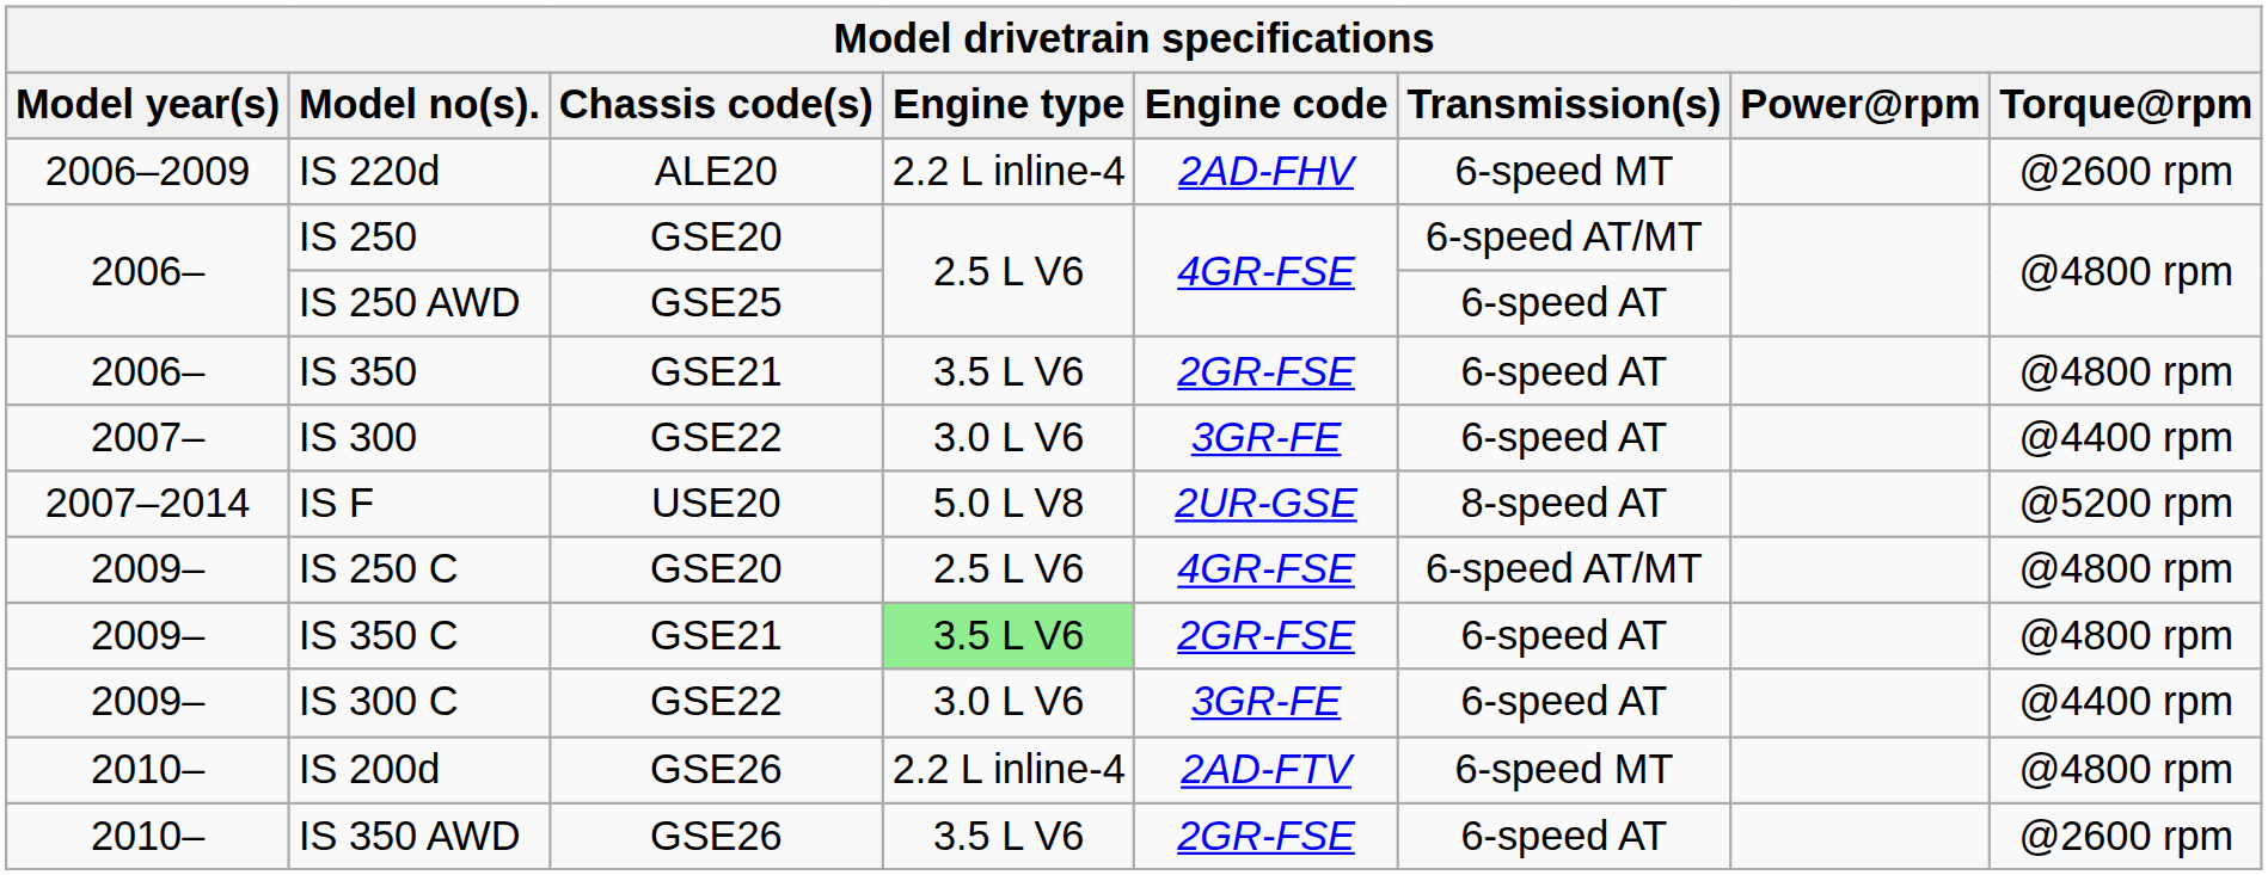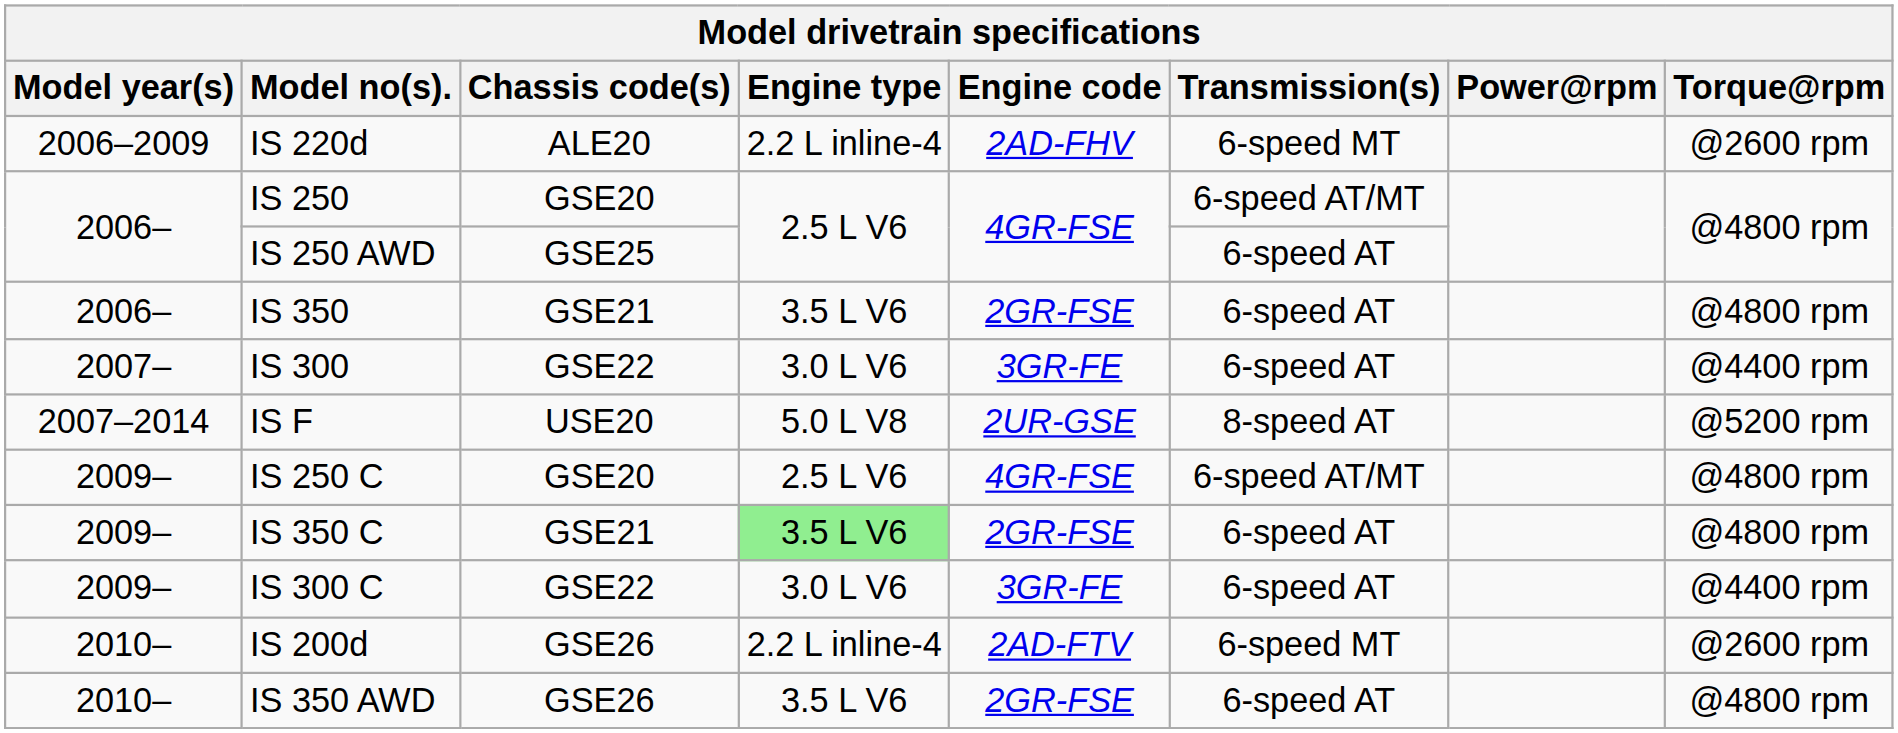IS 200d | Torque@rpm: @4800 rpm -> @2600 rpm
IS 350 AWD | Torque@rpm: @2600 rpm -> @4800 rpm
